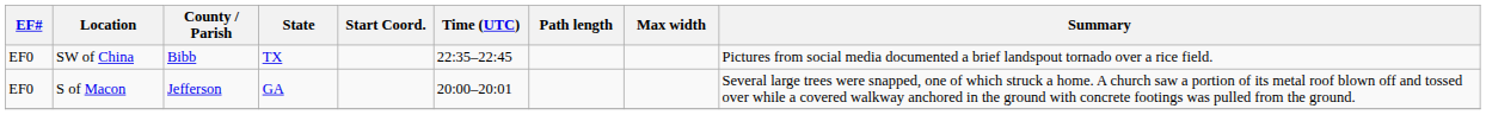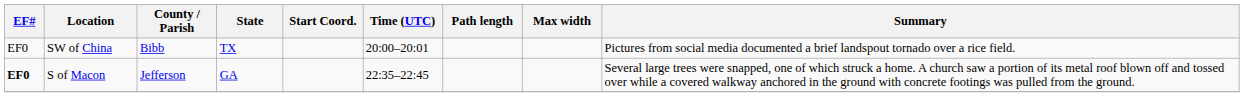SW of China | Time (UTC): 22:35–22:45 -> 20:00–20:01
S of Macon | EF#: normal -> bold
S of Macon | Time (UTC): 20:00–20:01 -> 22:35–22:45
